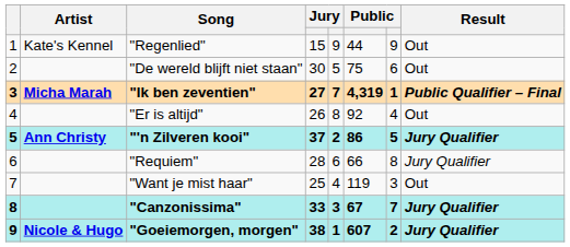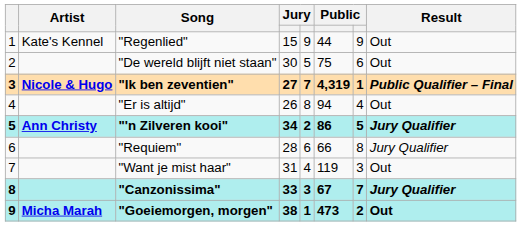"Ik ben zeventien" | Artist: Micha Marah -> Nicole & Hugo
"Er is altijd" | column 6: 92 -> 94
"'n Zilveren kooi" | column 4: 37 -> 34
"Want je mist haar" | column 4: 25 -> 31
"Goeiemorgen, morgen" | Artist: Nicole & Hugo -> Micha Marah
"Goeiemorgen, morgen" | column 6: 607 -> 473
"Goeiemorgen, morgen" | Result: Jury Qualifier -> Out
